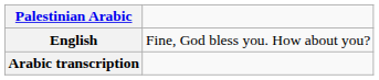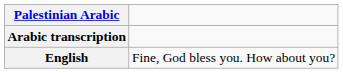rows swapped: Arabic transcription <-> English
